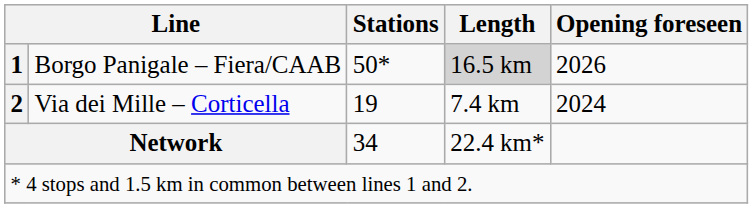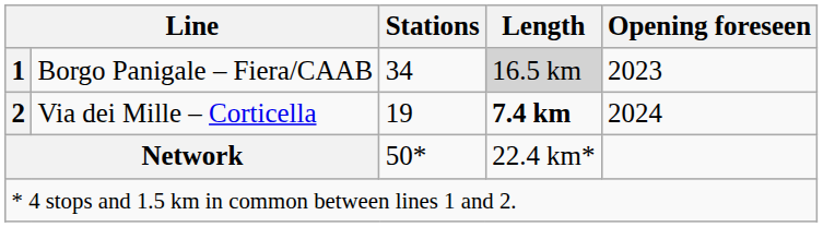1 | Stations: 50* -> 34
1 | Opening foreseen: 2026 -> 2023
2 | Length: normal -> bold
Network | Stations: 34 -> 50*
